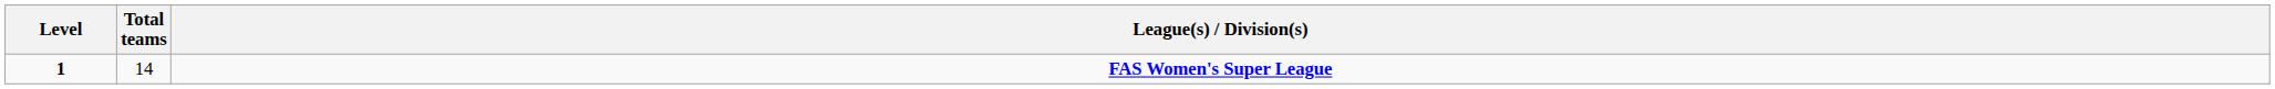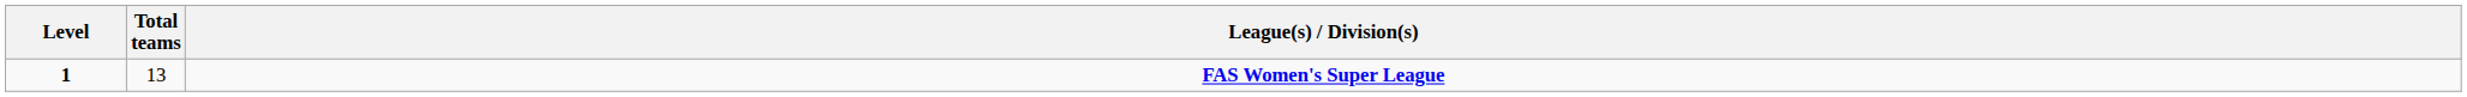FAS Women's Super League | Total teams: 14 -> 13
